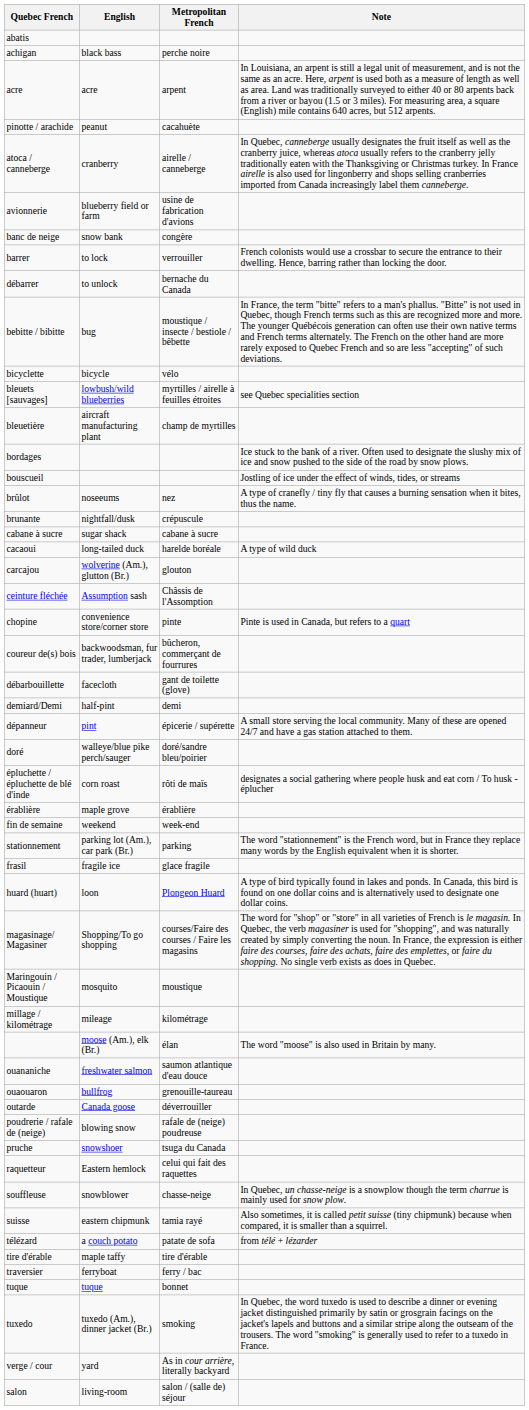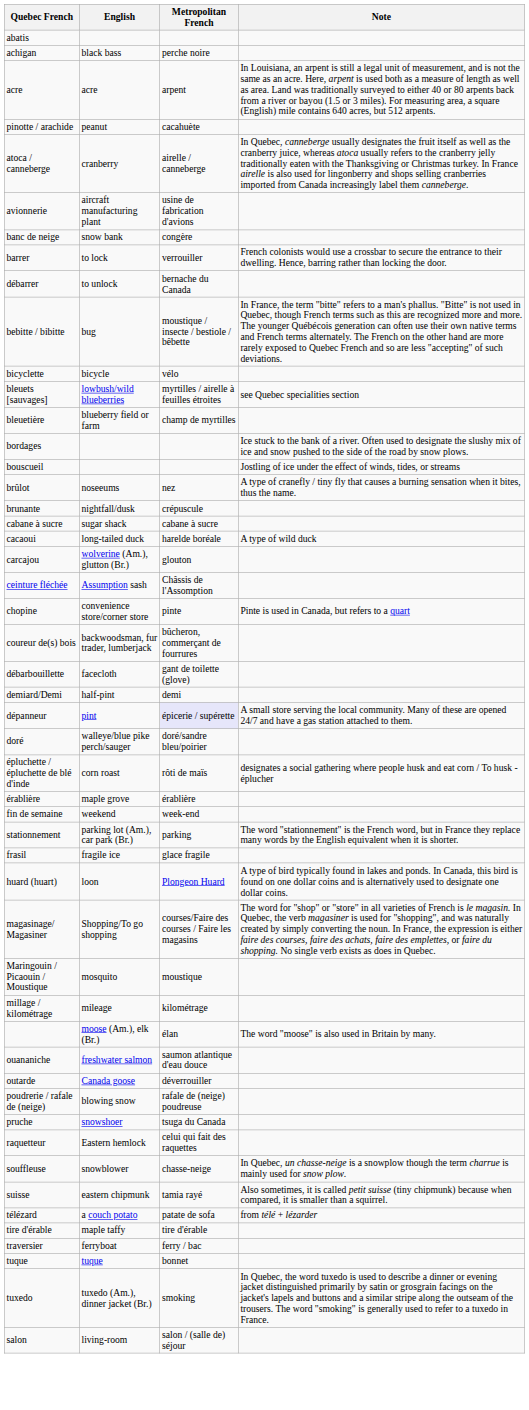avionnerie | English: blueberry field or farm -> aircraft manufacturing plant
bleuetière | English: aircraft manufacturing plant -> blueberry field or farm
dépanneur | Metropolitan French: no background -> lavender background
- row: ouaouaron | bullfrog | grenouille-taureau
- row: verge / cour | yard | As in cour arrière, literally backyard
